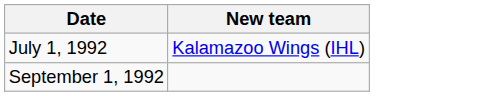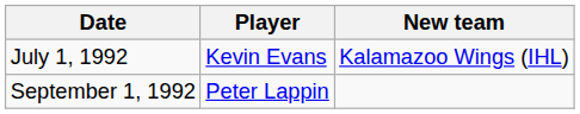+ column: Player | Kevin Evans | Peter Lappin
